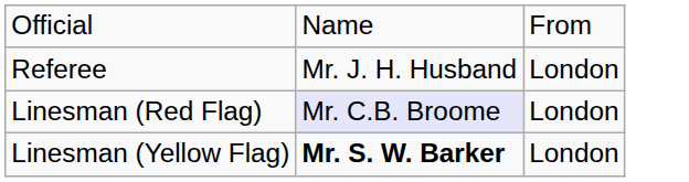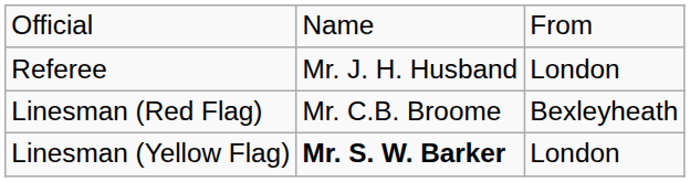Linesman (Red Flag) | column 2: lavender background -> no background
Linesman (Red Flag) | column 3: London -> Bexleyheath
